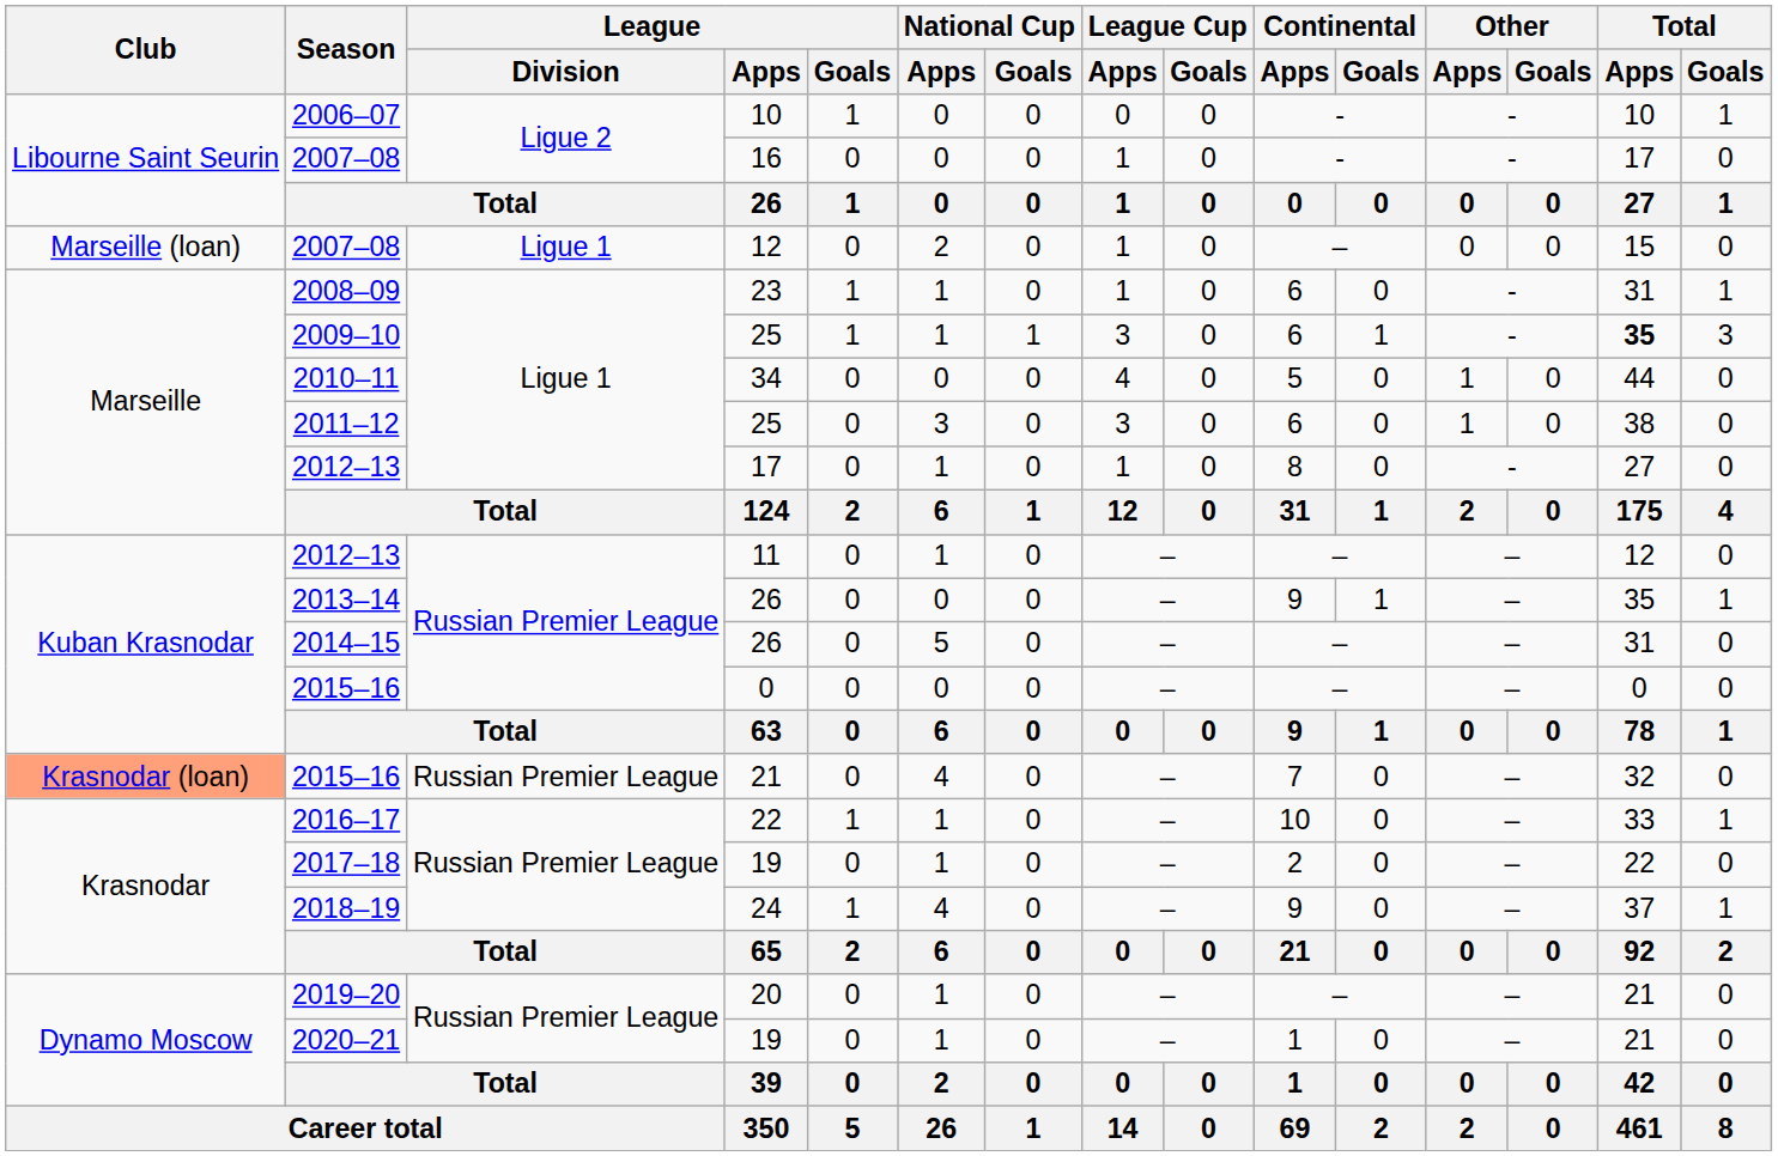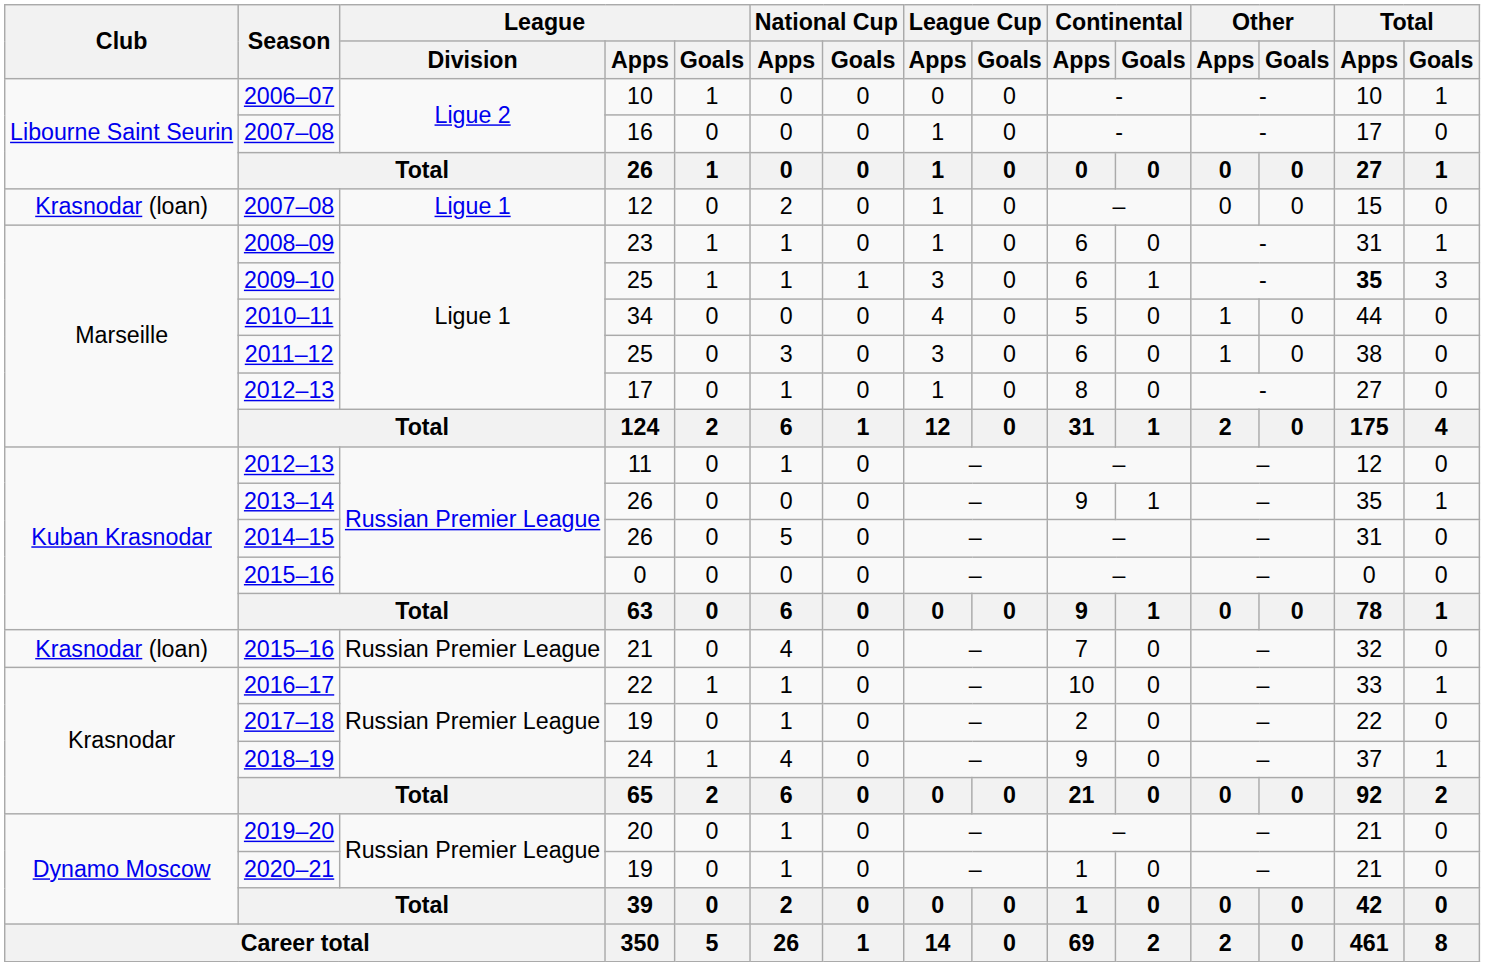2007–08 / 12 | Club: Marseille (loan) -> Krasnodar (loan)
2015–16 / 21 | Club: lightsalmon background -> no background
